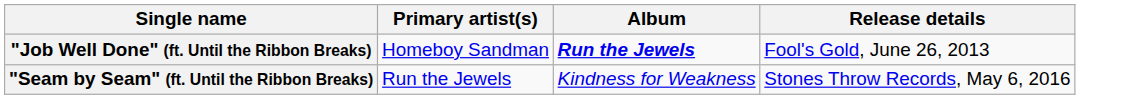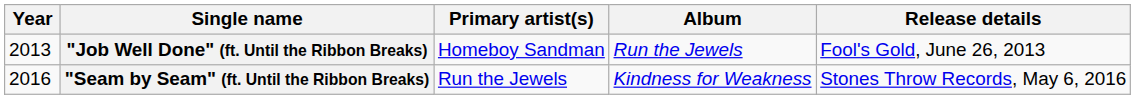+ column: Year | 2013 | 2016
"Job Well Done" (ft. Until the Ribbon Breaks) | Album: bold -> normal
